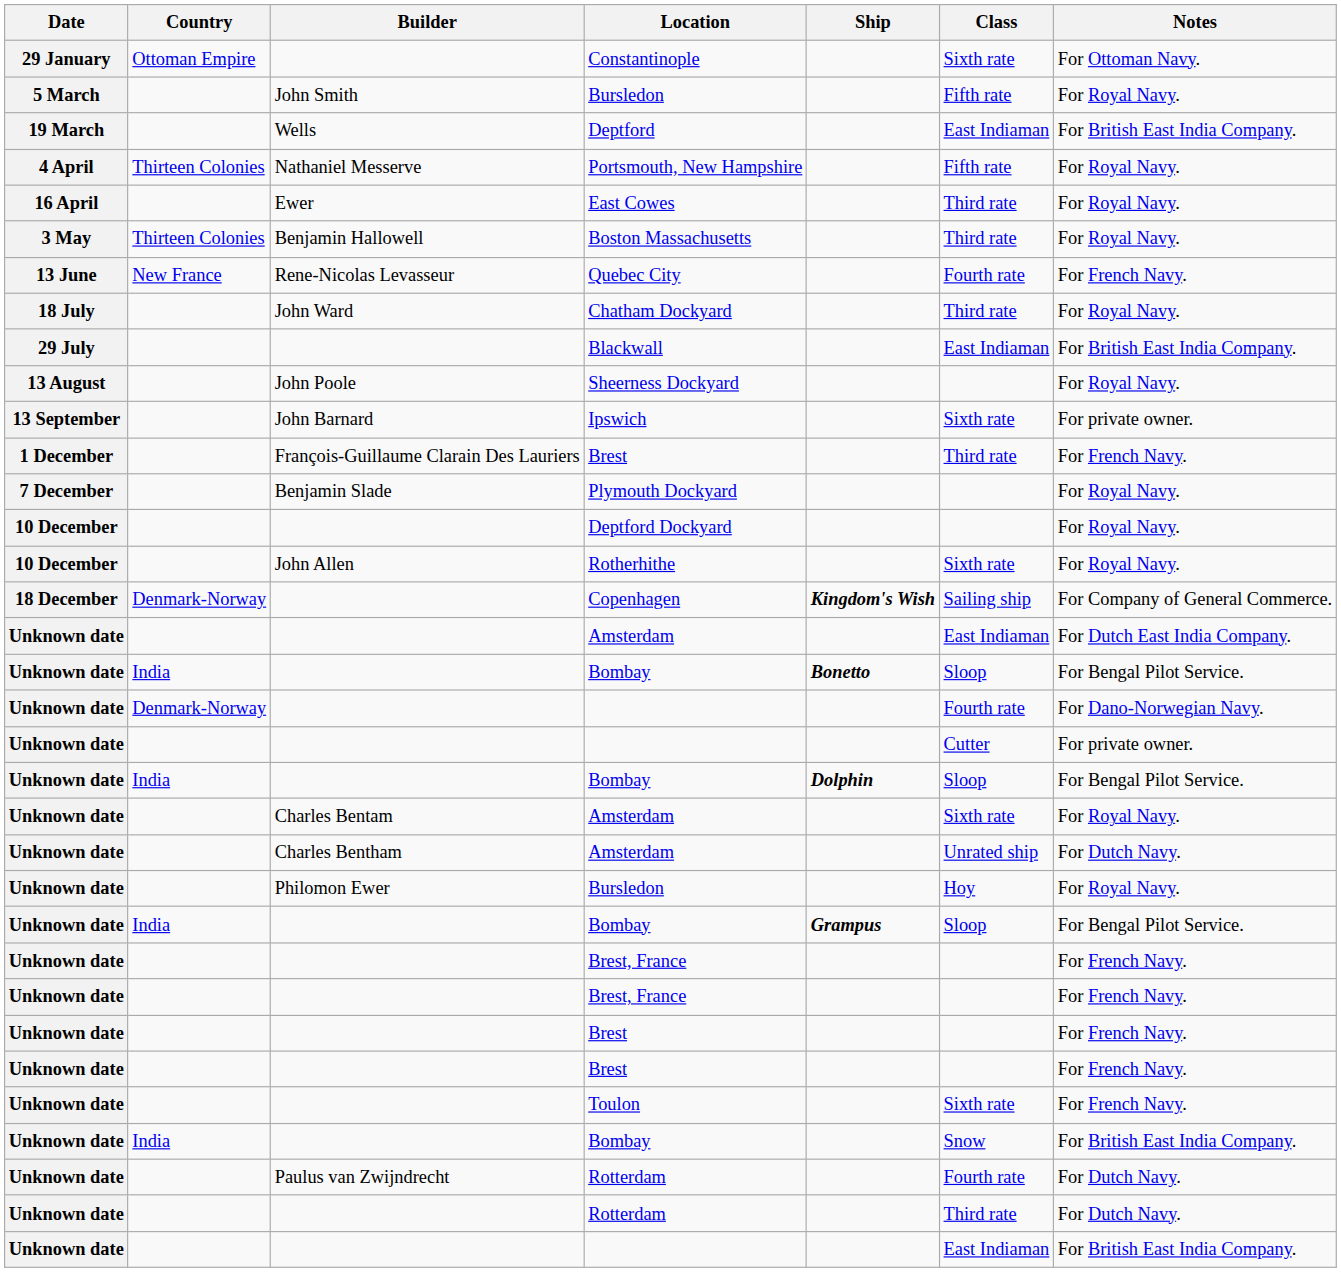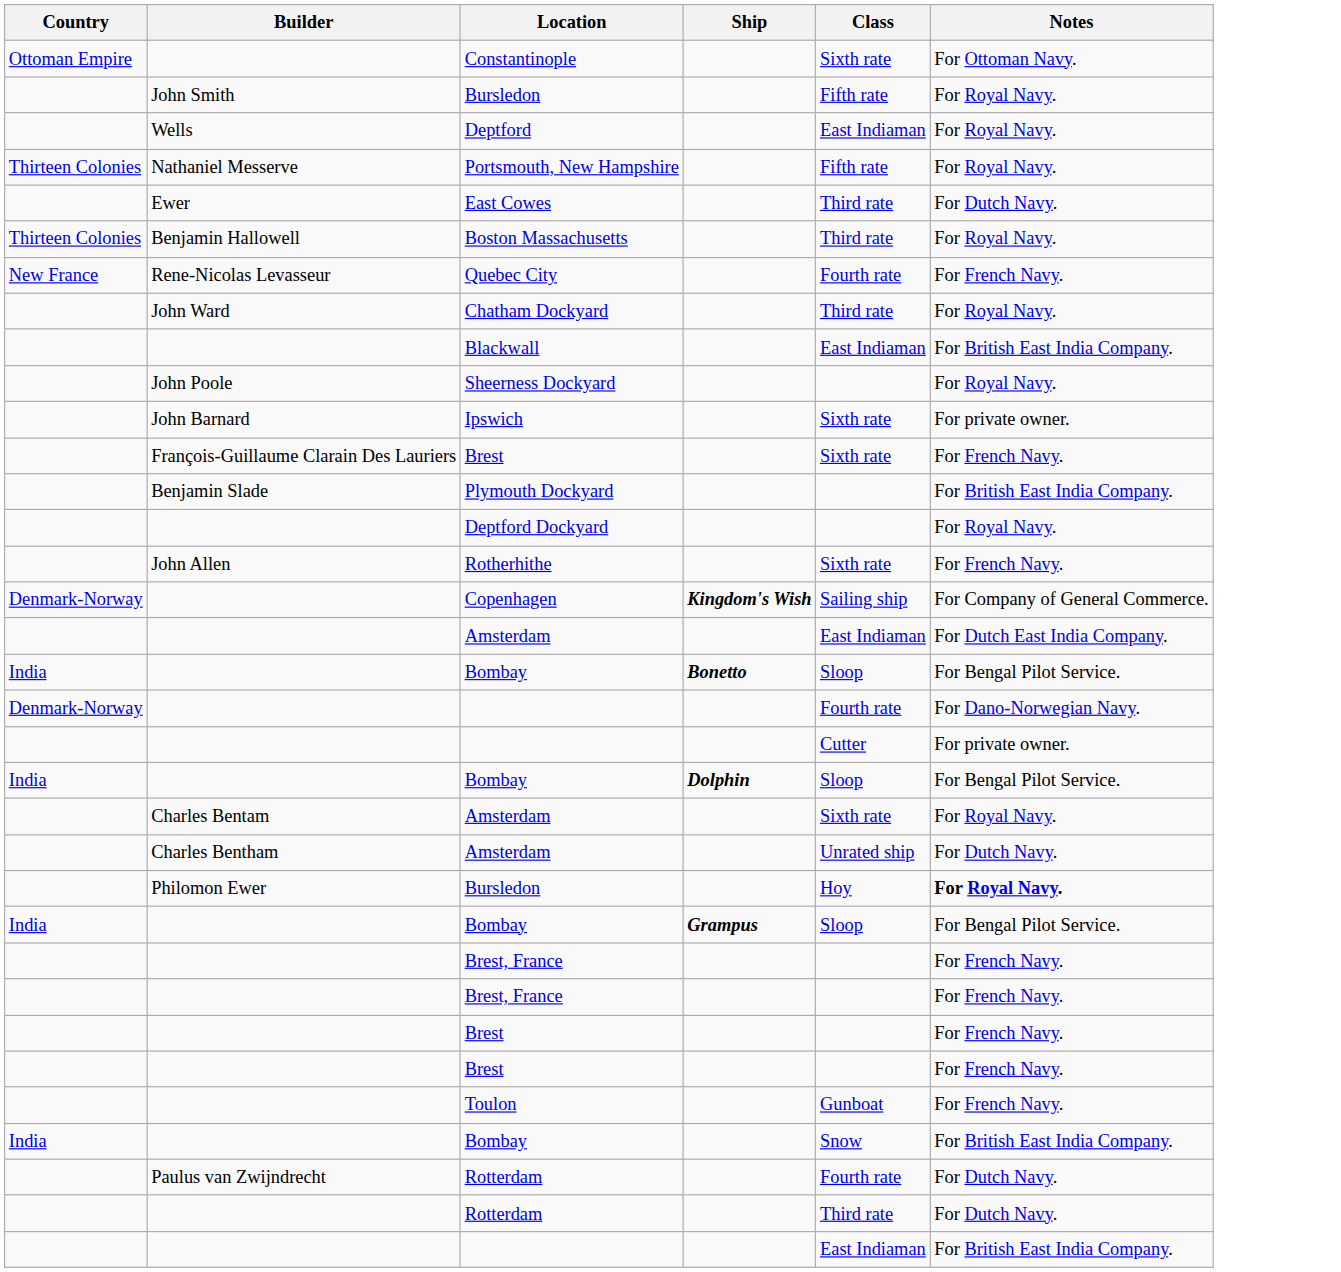- column: Date | 29 January | 5 March | 19 March | 4 April | 16 April | 3 May | 13 June | 18 July | 29 July | 13 August | 13 September | 1 December | 7 December | 10 December | 10 December | 18 December | Unknown date | Unknown date | Unknown date | Unknown date | Unknown date | Unknown date | Unknown date | Unknown date | Unknown date | Unknown date | Unknown date | Unknown date | Unknown date | Unknown date | Unknown date | Unknown date | Unknown date | Unknown date
Deptford | Notes: For British East India Company. -> For Royal Navy.
East Cowes | Notes: For Royal Navy. -> For Dutch Navy.
François-Guillaume Clarain Des Lauriers / Brest | Class: Third rate -> Sixth rate
Plymouth Dockyard | Notes: For Royal Navy. -> For British East India Company.
Rotherhithe | Notes: For Royal Navy. -> For French Navy.
Philomon Ewer / Bursledon | Notes: normal -> bold
Toulon | Class: Sixth rate -> Gunboat
